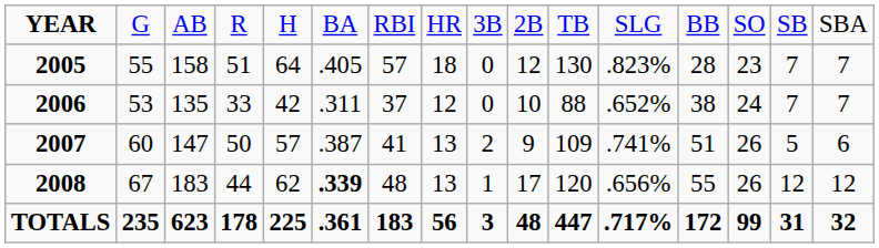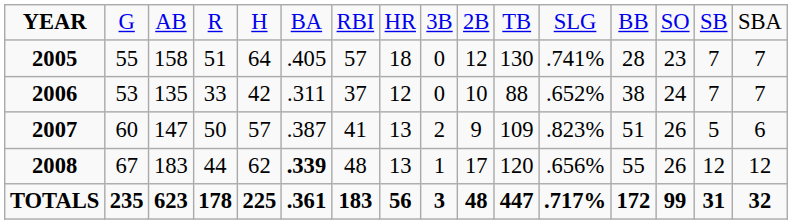2005 | column 12: .823% -> .741%
2007 | column 12: .741% -> .823%
